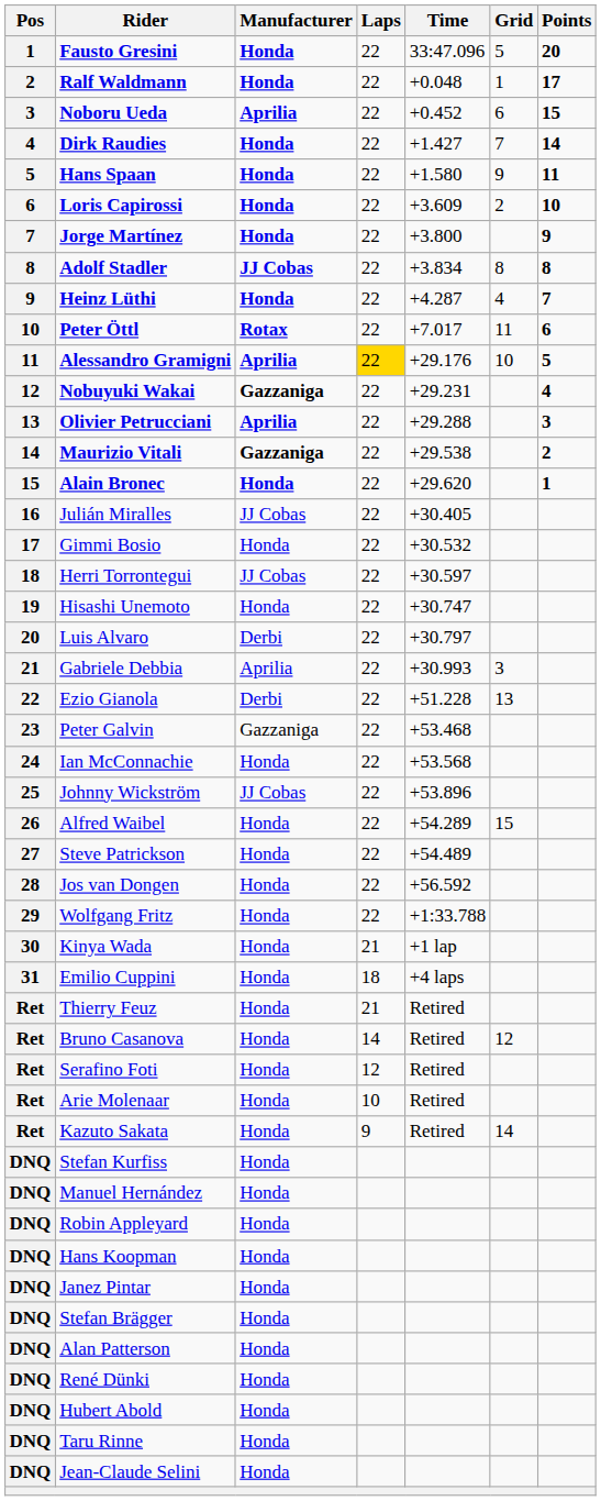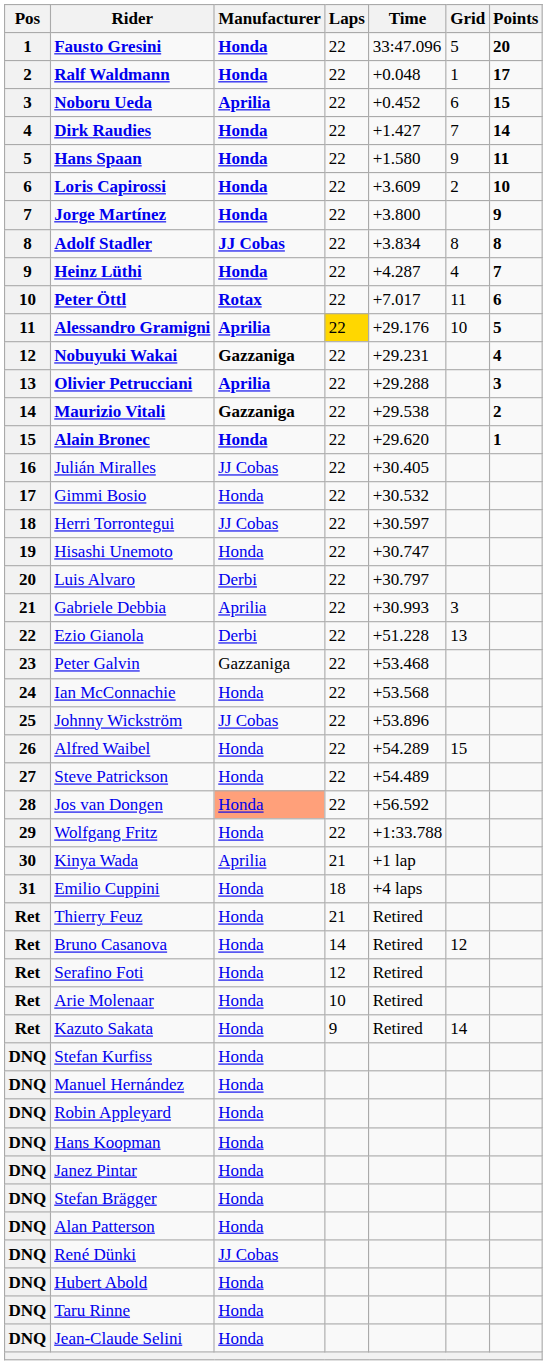Jos van Dongen | Manufacturer: no background -> lightsalmon background
Kinya Wada | Manufacturer: Honda -> Aprilia
René Dünki | Manufacturer: Honda -> JJ Cobas
